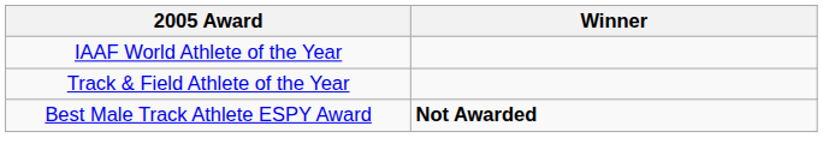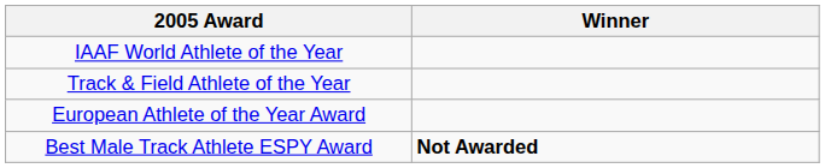+ row: European Athlete of the Year Award
